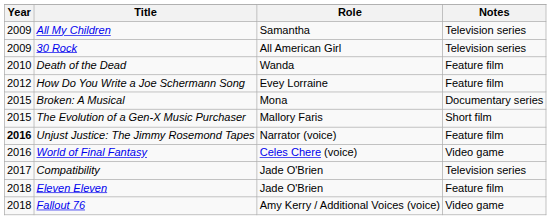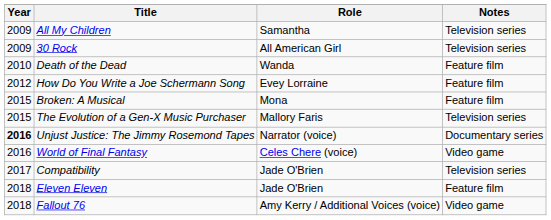Broken: A Musical | Notes: Documentary series -> Feature film
The Evolution of a Gen-X Music Purchaser | Notes: Short film -> Television series
Unjust Justice: The Jimmy Rosemond Tapes | Notes: Feature film -> Documentary series
